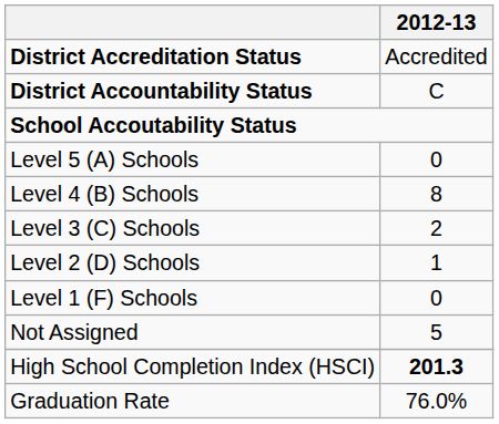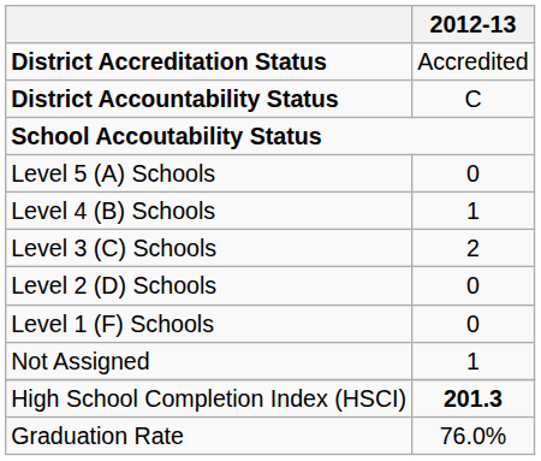Level 4 (B) Schools | 2012-13: 8 -> 1
Level 2 (D) Schools | 2012-13: 1 -> 0
Not Assigned | 2012-13: 5 -> 1
